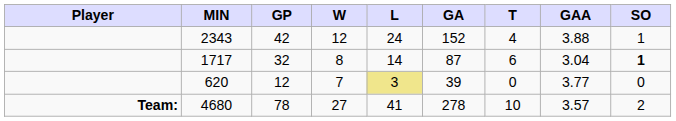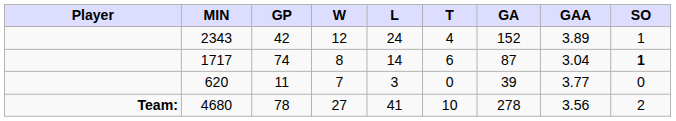columns swapped: T <-> GA
2343 | GAA: 3.88 -> 3.89
1717 | GP: 32 -> 74
620 | GP: 12 -> 11
620 | L: khaki background -> no background
4680 | GAA: 3.57 -> 3.56
